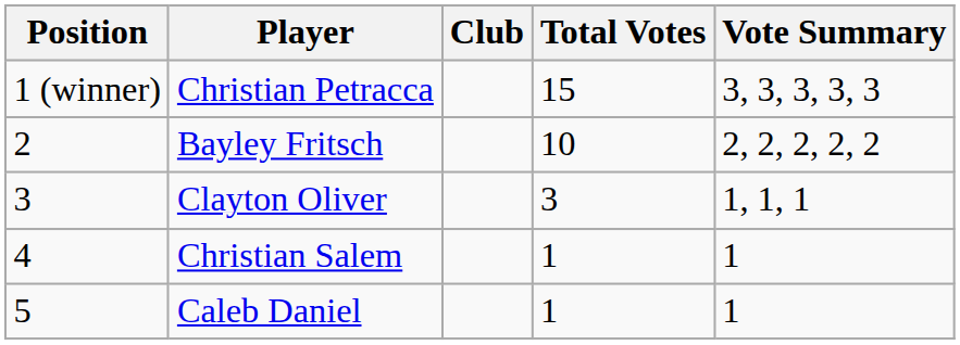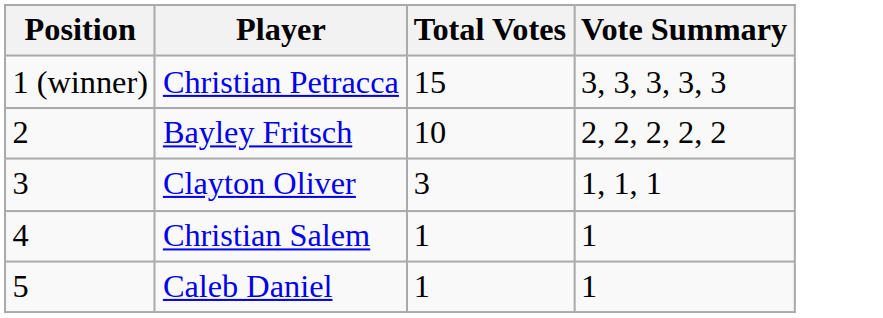- column: Club
